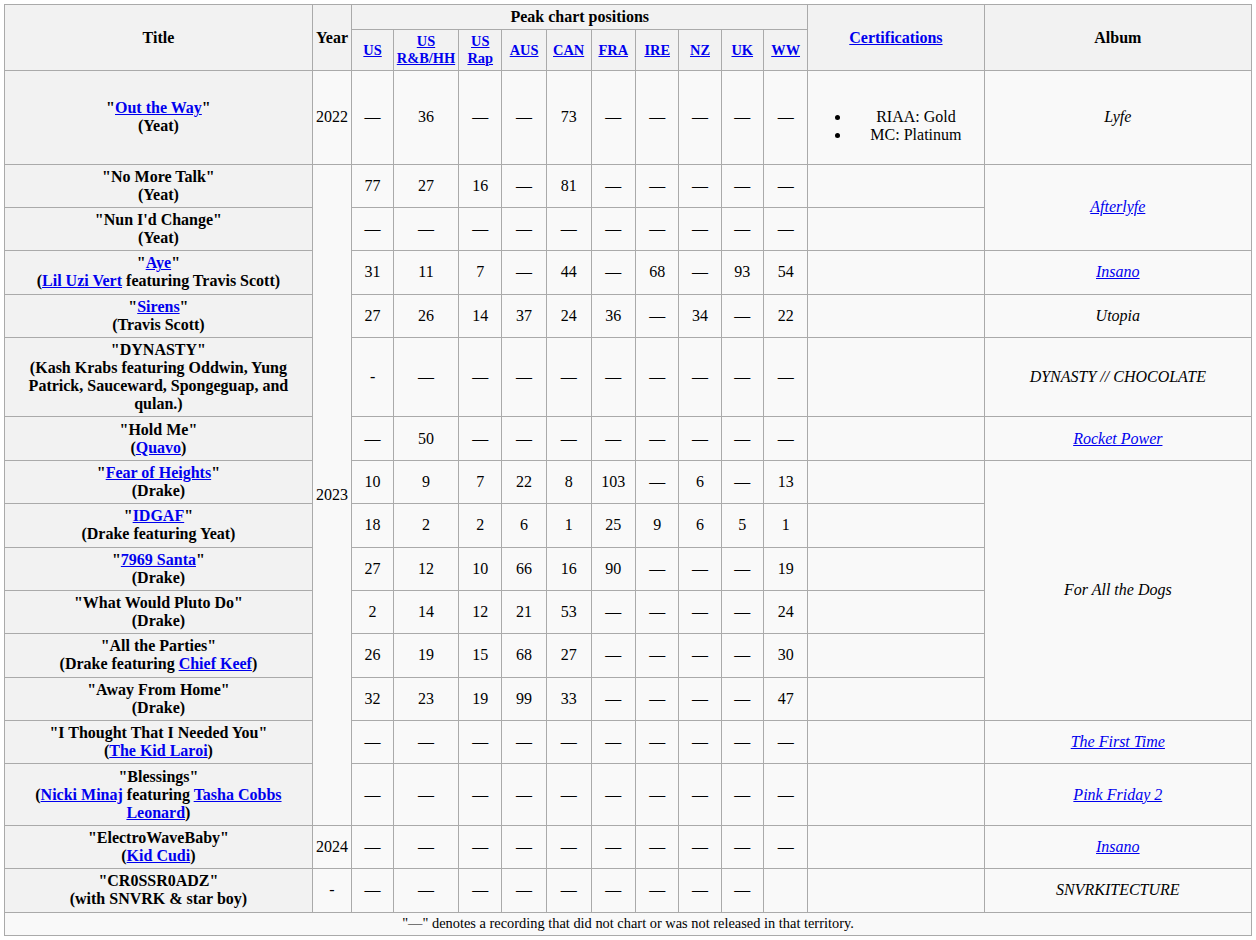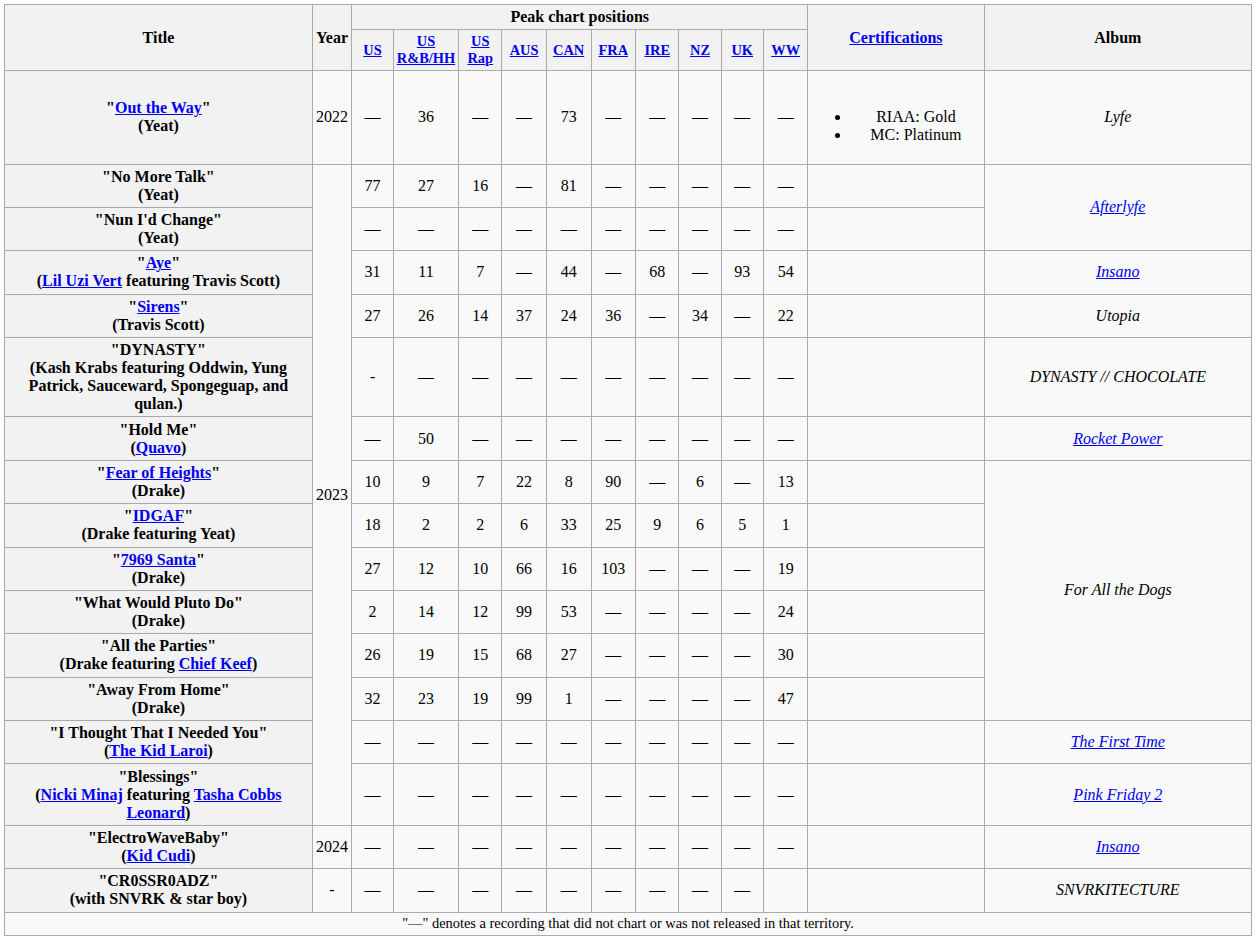"Fear of Heights" (Drake) | Peak chart positions / FRA: 103 -> 90
"IDGAF" (Drake featuring Yeat) | Peak chart positions / CAN: 1 -> 33
"7969 Santa" (Drake) | Peak chart positions / FRA: 90 -> 103
"What Would Pluto Do" (Drake) | Peak chart positions / AUS: 21 -> 99
"Away From Home" (Drake) | Peak chart positions / CAN: 33 -> 1
